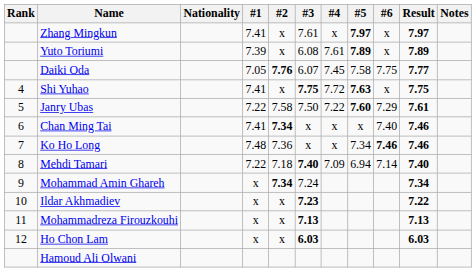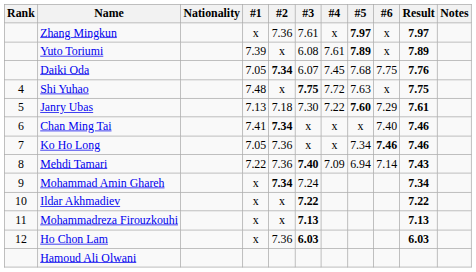Zhang Mingkun | #1: 7.41 -> x
Zhang Mingkun | #2: x -> 7.36
Daiki Oda | #2: 7.76 -> 7.34
Daiki Oda | #5: 7.58 -> 7.68
Daiki Oda | Result: 7.77 -> 7.76
Shi Yuhao | #1: 7.41 -> 7.48
Shi Yuhao | #5: bold -> normal
Janry Ubas | #1: 7.22 -> 7.13
Janry Ubas | #2: 7.58 -> 7.18
Janry Ubas | #3: 7.50 -> 7.30
Ko Ho Long | #1: 7.48 -> 7.05
Mehdi Tamari | #2: 7.18 -> 7.36
Mehdi Tamari | Result: 7.40 -> 7.43
Ildar Akhmadiev | #3: 7.23 -> 7.22
Ho Chon Lam | #2: x -> 7.36
